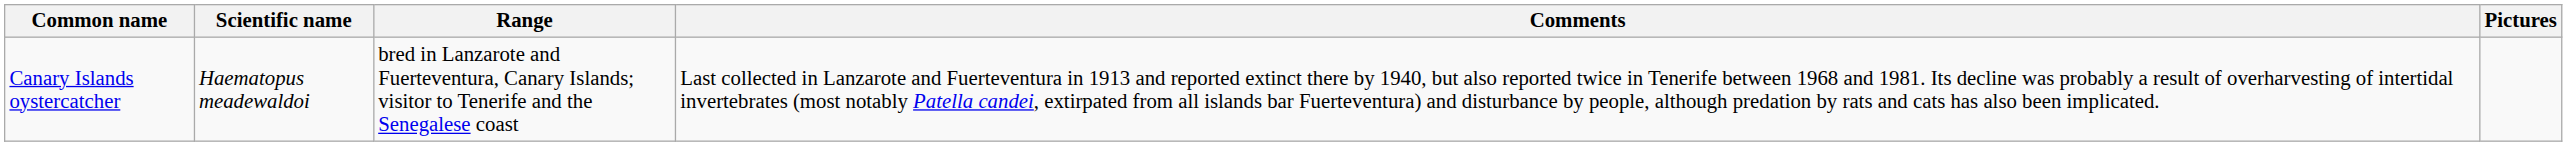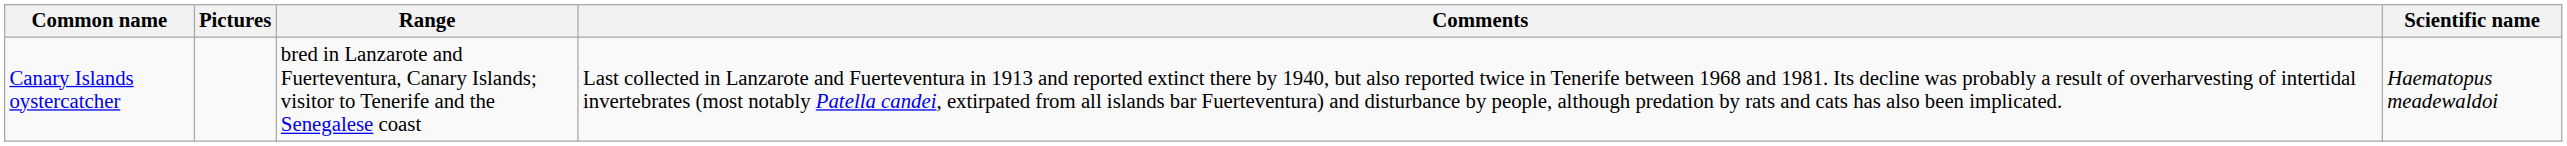columns swapped: Scientific name <-> Pictures
